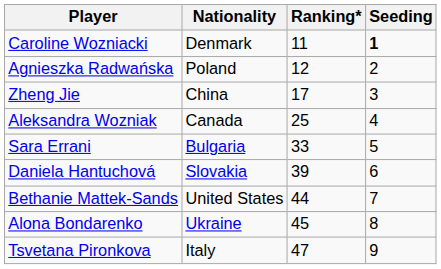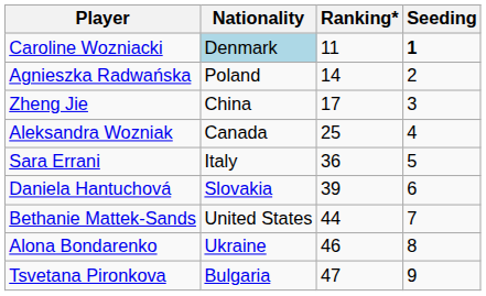Caroline Wozniacki | Nationality: no background -> lightblue background
Agnieszka Radwańska | Ranking*: 12 -> 14
Sara Errani | Nationality: Bulgaria -> Italy
Sara Errani | Ranking*: 33 -> 36
Alona Bondarenko | Ranking*: 45 -> 46
Tsvetana Pironkova | Nationality: Italy -> Bulgaria
